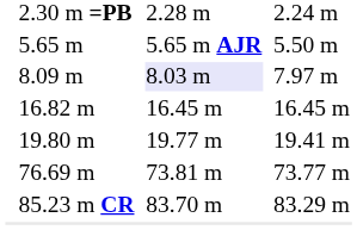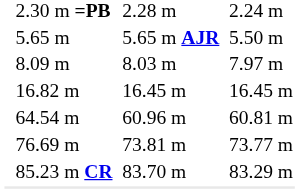8.09 m | column 5: lavender background -> no background
- row: 19.80 m | 19.77 m | 19.41 m
+ row: 64.54 m | 60.96 m | 60.81 m
